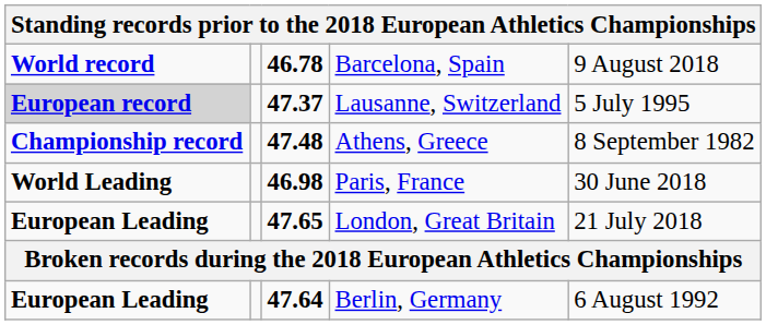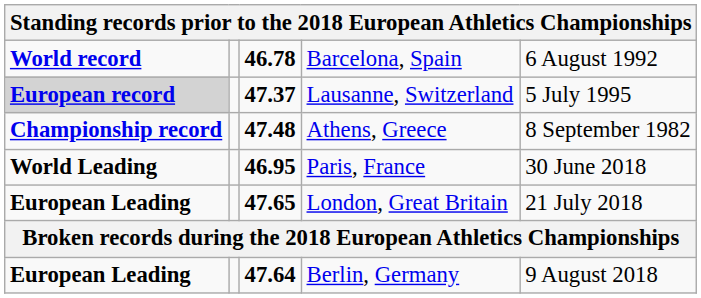Barcelona, Spain | column 5: 9 August 2018 -> 6 August 1992
Paris, France | column 3: 46.98 -> 46.95
Berlin, Germany | column 5: 6 August 1992 -> 9 August 2018
